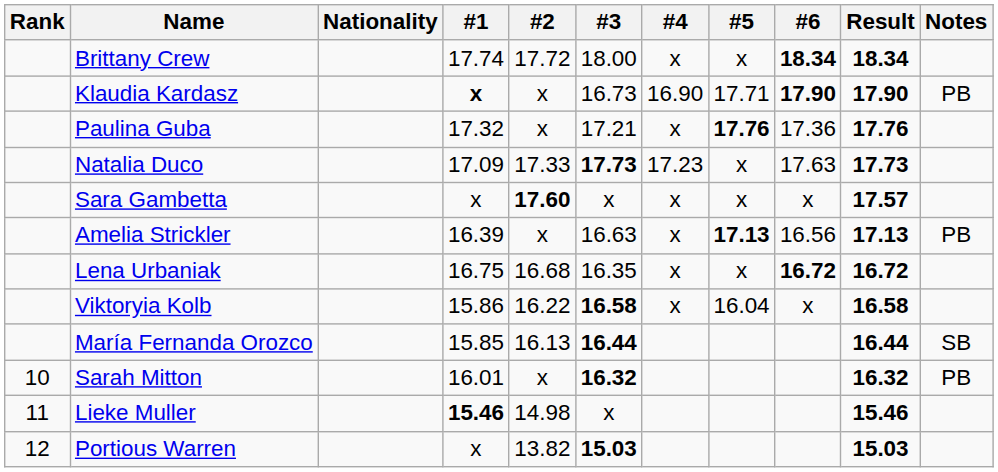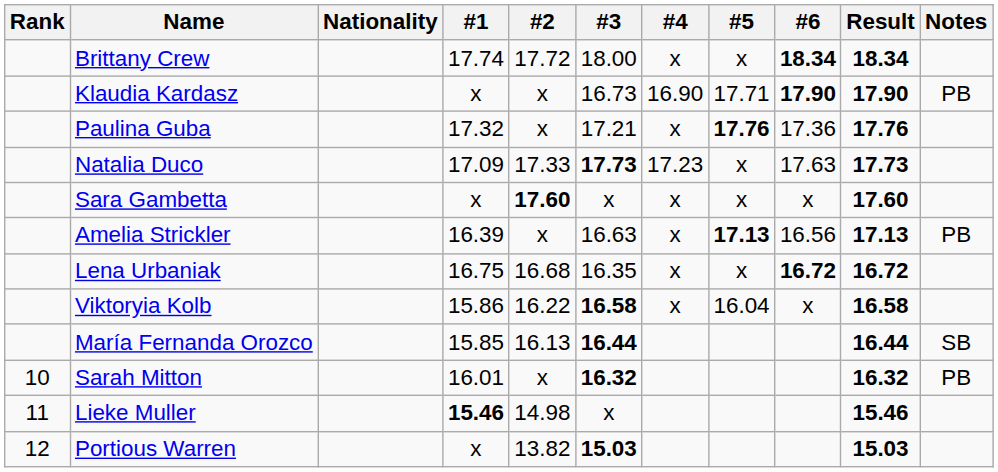Klaudia Kardasz | #1: bold -> normal
Sara Gambetta | Result: 17.57 -> 17.60
